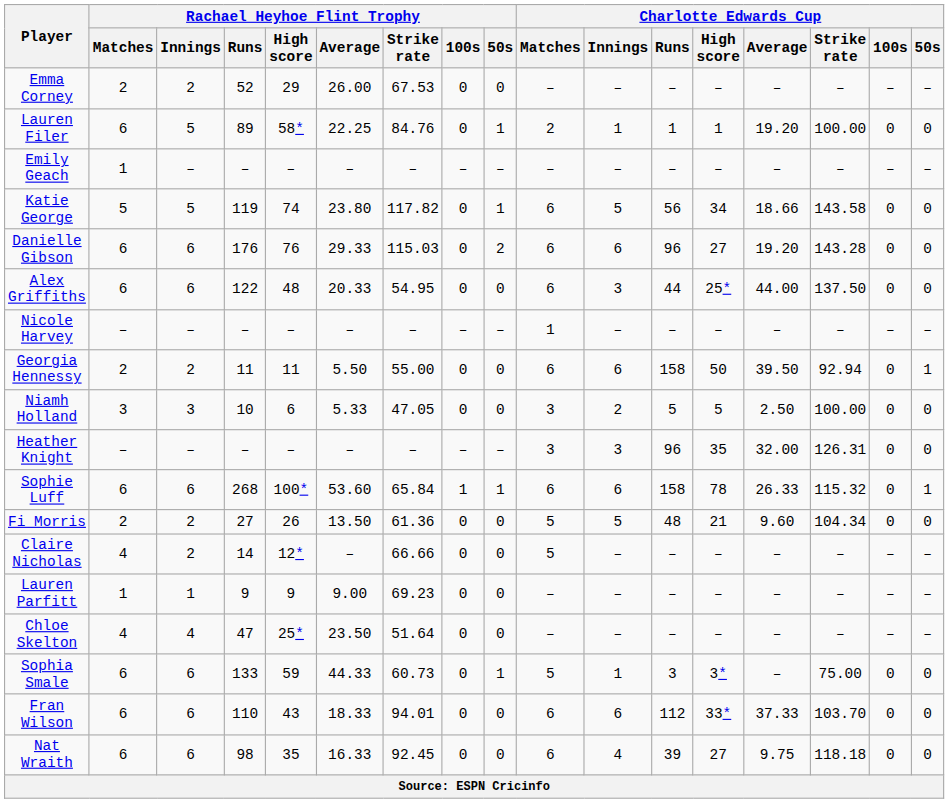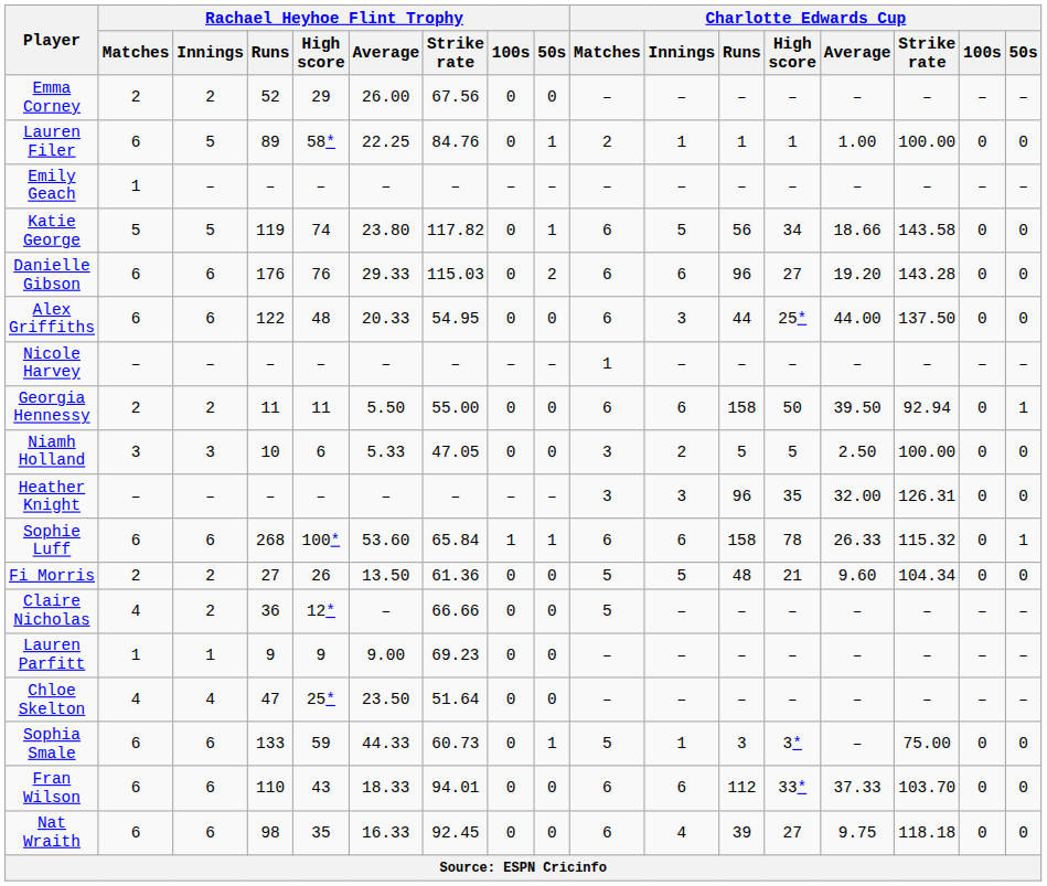Emma Corney | Rachael Heyhoe Flint Trophy / Strike rate: 67.53 -> 67.56
Lauren Filer | Charlotte Edwards Cup / Average: 19.20 -> 1.00
Claire Nicholas | Rachael Heyhoe Flint Trophy / Runs: 14 -> 36
